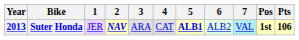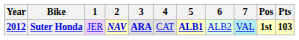Suter Honda | Year: 2013 -> 2012
Suter Honda | 3: normal -> bold
Suter Honda | Pts: 106 -> 103
